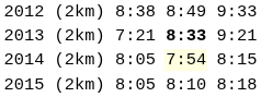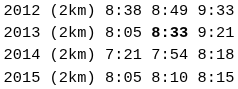2013 (2km) | column 3: 7:21 -> 8:05
2014 (2km) | column 3: 8:05 -> 7:21
2014 (2km) | column 5: lightyellow background -> no background
2014 (2km) | column 7: 8:15 -> 8:18
2015 (2km) | column 7: 8:18 -> 8:15
